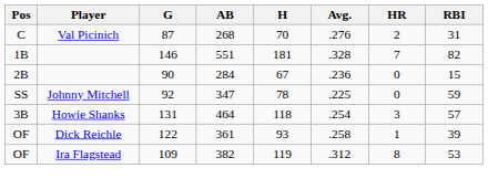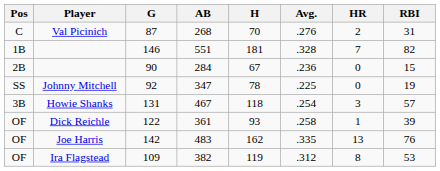92 | RBI: 59 -> 19
131 | AB: 464 -> 467
+ row: OF | Joe Harris | 142 | 483 | 162 | .335 | 13 | 76
